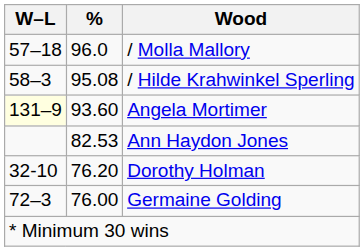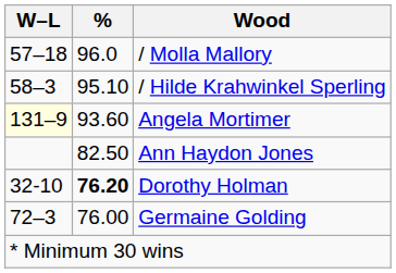/ Hilde Krahwinkel Sperling | %: 95.08 -> 95.10
Ann Haydon Jones | %: 82.53 -> 82.50
Dorothy Holman | %: normal -> bold
